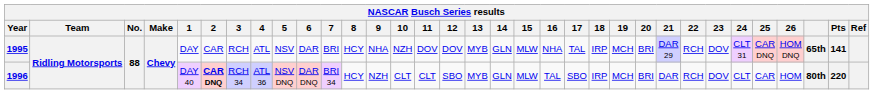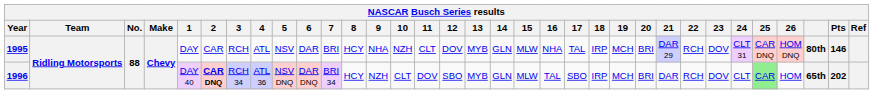1995 | 11: DOV -> CLT
1995 | column 31: 65th -> 80th
1995 | Pts: 141 -> 146
1996 | 11: CLT -> DOV
1996 | 25: no background -> lightgreen background
1996 | column 31: 80th -> 65th
1996 | Pts: 220 -> 202
